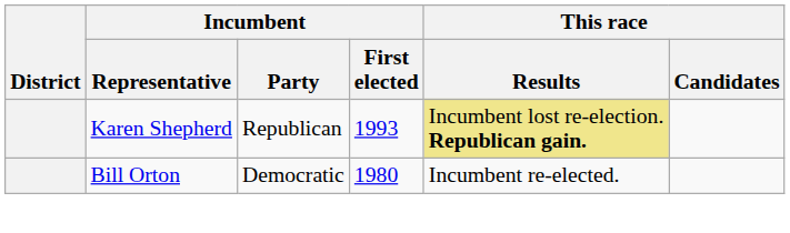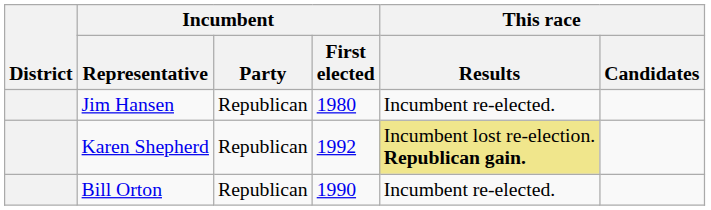+ row: Jim Hansen | Republican | 1980 | Incumbent re-elected.
Karen Shepherd | Incumbent / First elected: 1993 -> 1992
Bill Orton | Incumbent / Party: Democratic -> Republican
Bill Orton | Incumbent / First elected: 1980 -> 1990
